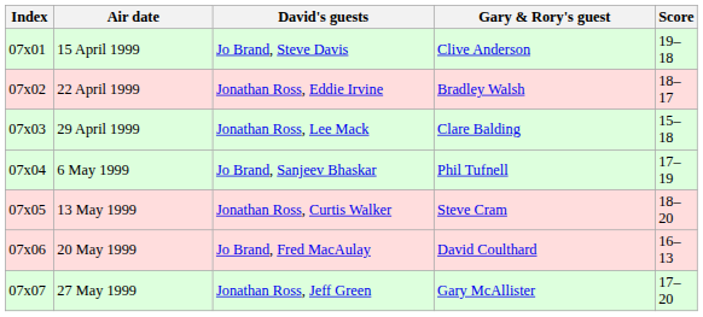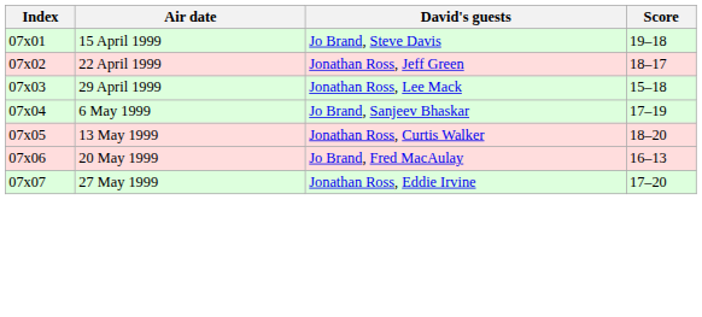- column: Gary & Rory's guest | Clive Anderson | Bradley Walsh | Clare Balding | Phil Tufnell | Steve Cram | David Coulthard | Gary McAllister
22 April 1999 | David's guests: Jonathan Ross, Eddie Irvine -> Jonathan Ross, Jeff Green
27 May 1999 | David's guests: Jonathan Ross, Jeff Green -> Jonathan Ross, Eddie Irvine
